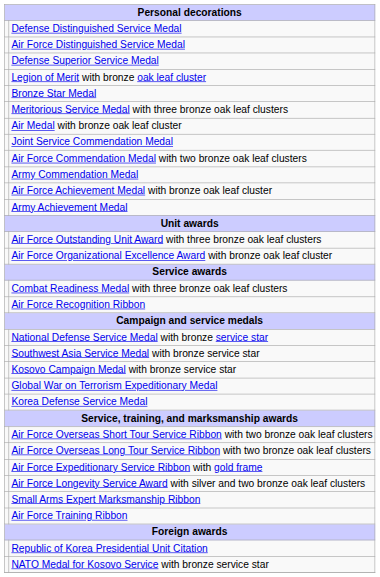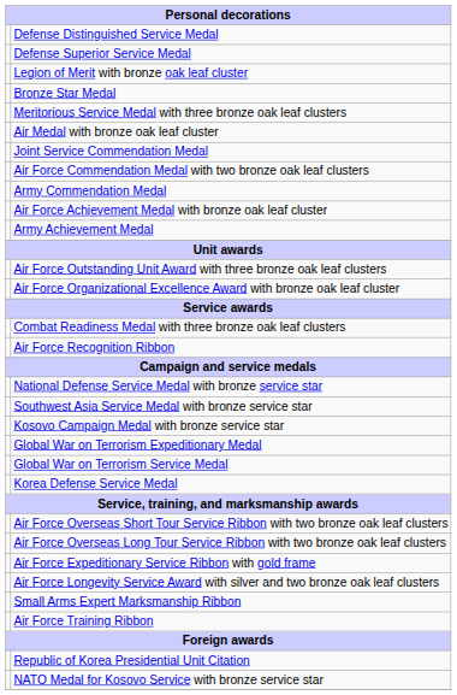- row: Air Force Distinguished Service Medal
+ row: Global War on Terrorism Service Medal
